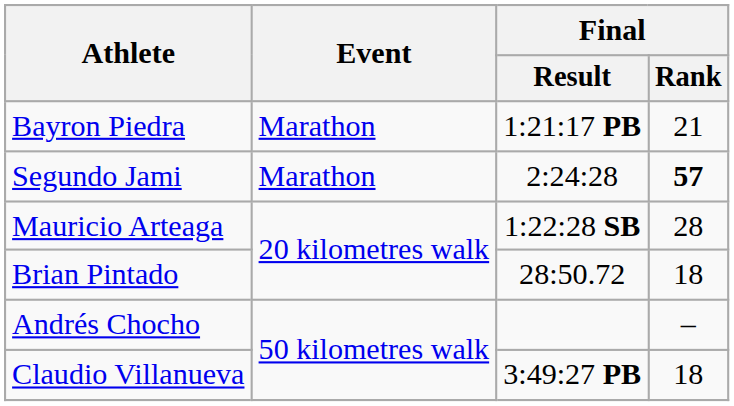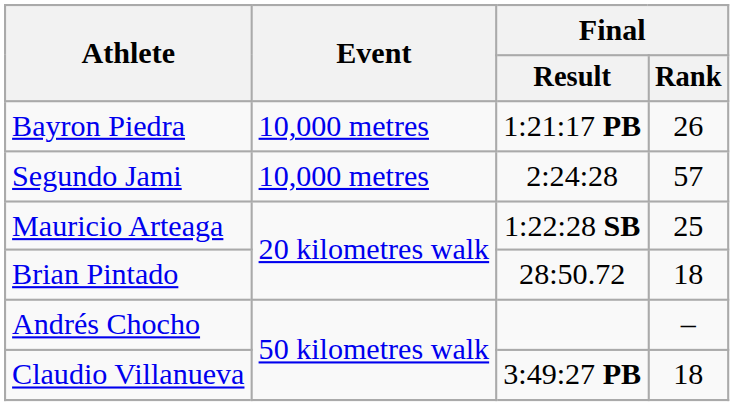Bayron Piedra | Event: Marathon -> 10,000 metres
Bayron Piedra | Final / Rank: 21 -> 26
Segundo Jami | Event: Marathon -> 10,000 metres
Segundo Jami | Final / Rank: bold -> normal
Mauricio Arteaga | Final / Rank: 28 -> 25
